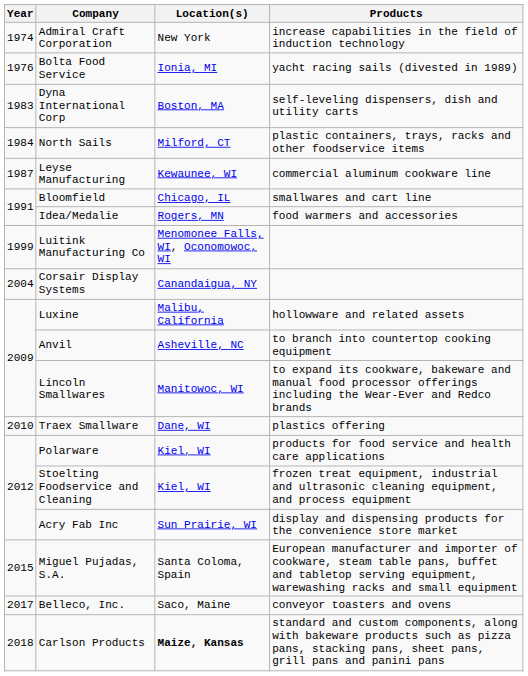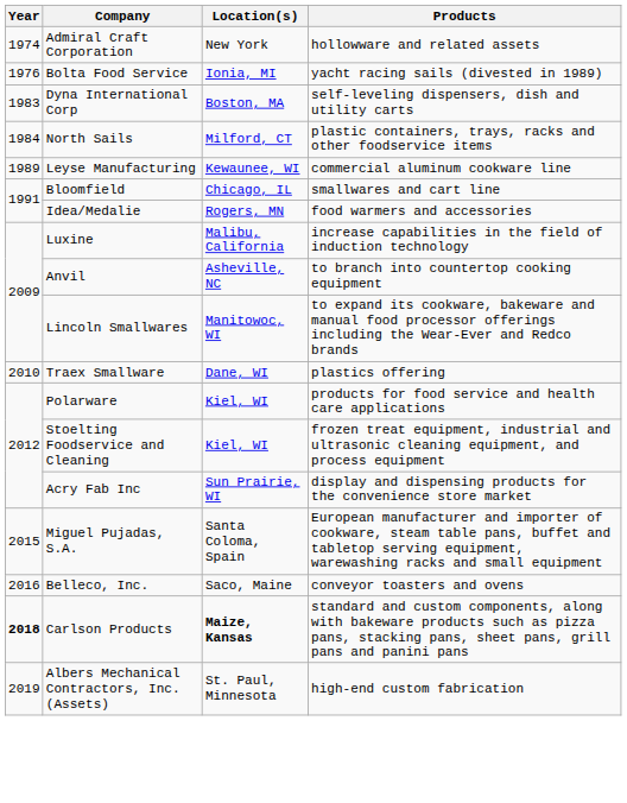Admiral Craft Corporation | Products: increase capabilities in the field of induction technology -> hollowware and related assets
Leyse Manufacturing | Year: 1987 -> 1989
- row: 1999 | Luitink Manufacturing Co | Menomonee Falls, WI, Oconomowoc, WI
- row: 2004 | Corsair Display Systems | Canandaigua, NY
Luxine | Products: hollowware and related assets -> increase capabilities in the field of induction technology
Belleco, Inc. | Year: 2017 -> 2016
Carlson Products | Year: normal -> bold
+ row: 2019 | Albers Mechanical Contractors, Inc. (Assets) | St. Paul, Minnesota | high-end custom fabrication
